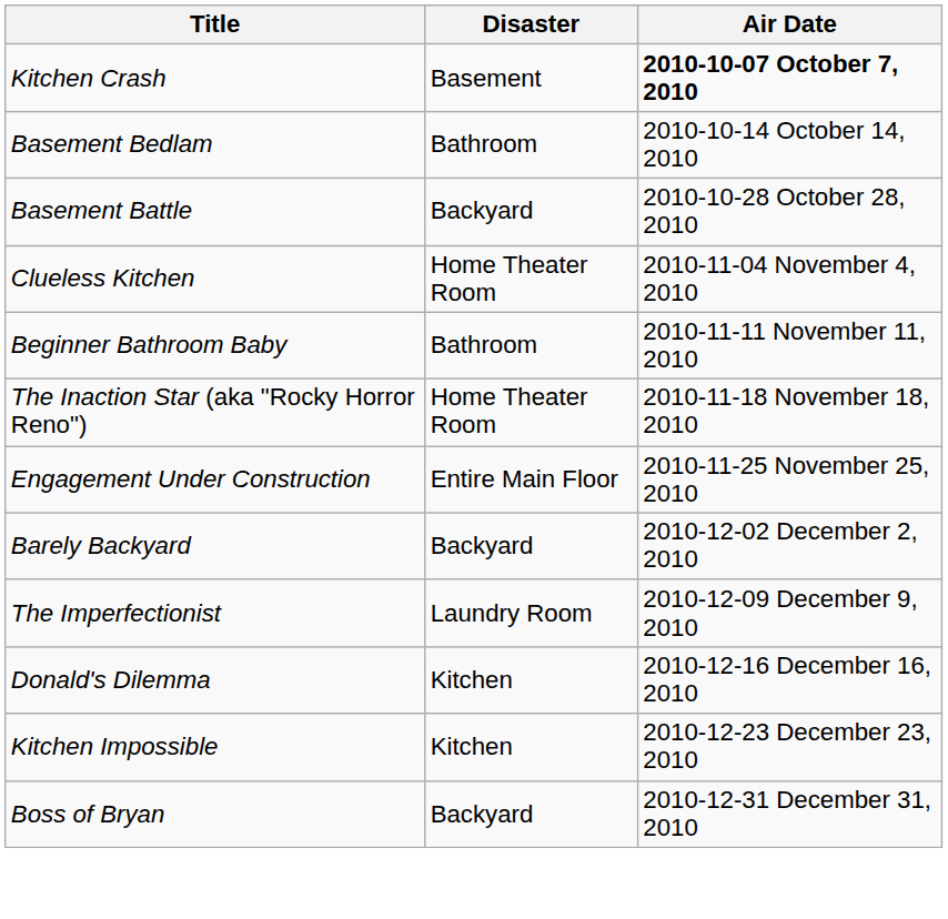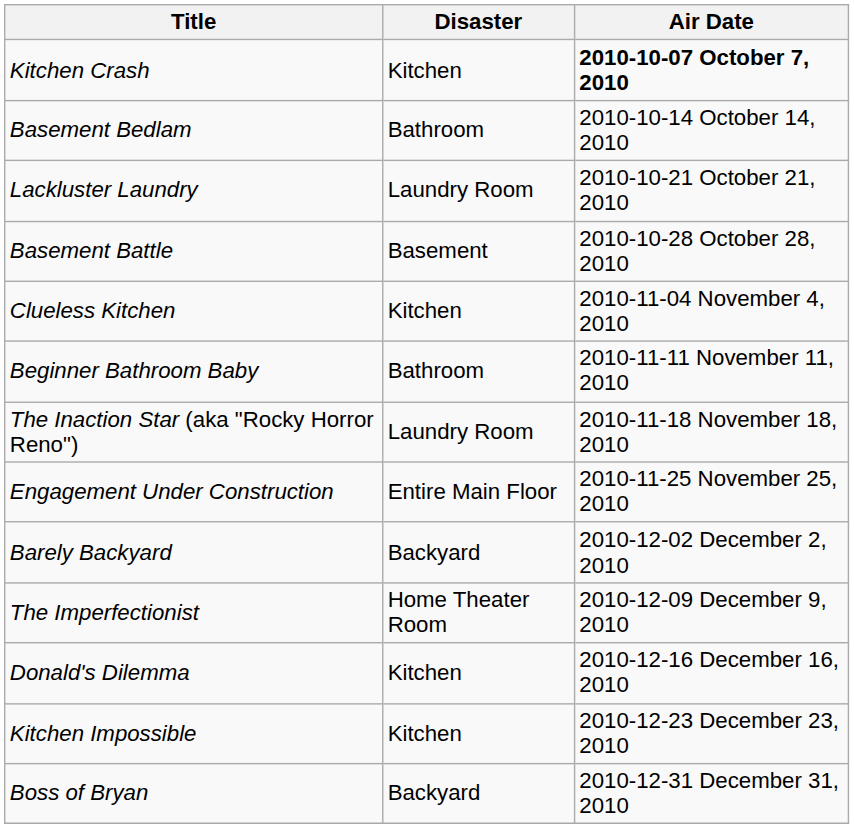Kitchen Crash | Disaster: Basement -> Kitchen
+ row: Lackluster Laundry | Laundry Room | 2010-10-21 October 21, 2010
Basement Battle | Disaster: Backyard -> Basement
Clueless Kitchen | Disaster: Home Theater Room -> Kitchen
The Inaction Star (aka "Rocky Horror Reno") | Disaster: Home Theater Room -> Laundry Room
The Imperfectionist | Disaster: Laundry Room -> Home Theater Room
